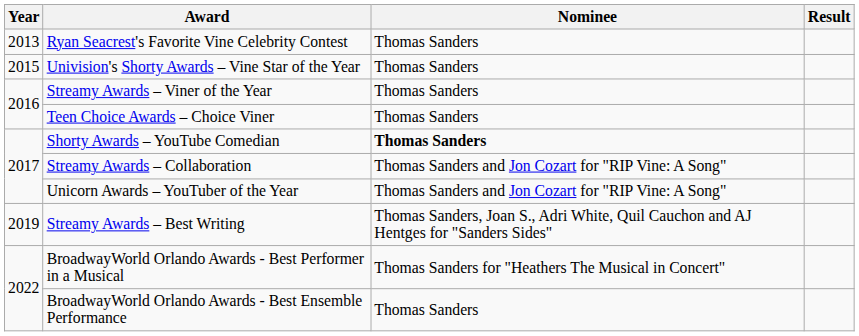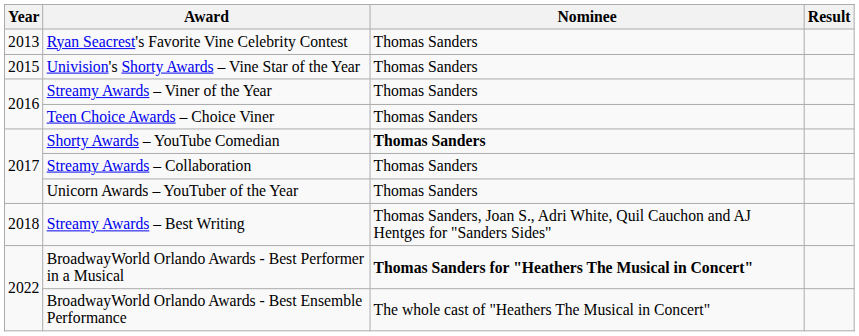Streamy Awards – Collaboration | Nominee: Thomas Sanders and Jon Cozart for "RIP Vine: A Song" -> Thomas Sanders
Unicorn Awards – YouTuber of the Year | Nominee: Thomas Sanders and Jon Cozart for "RIP Vine: A Song" -> Thomas Sanders
Streamy Awards – Best Writing | Year: 2019 -> 2018
BroadwayWorld Orlando Awards - Best Performer in a Musical | Nominee: normal -> bold
BroadwayWorld Orlando Awards - Best Ensemble Performance | Nominee: Thomas Sanders -> The whole cast of "Heathers The Musical in Concert"
